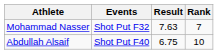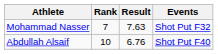columns swapped: Events <-> Rank
Abdullah Alsaif | Result: 6.75 -> 6.76
